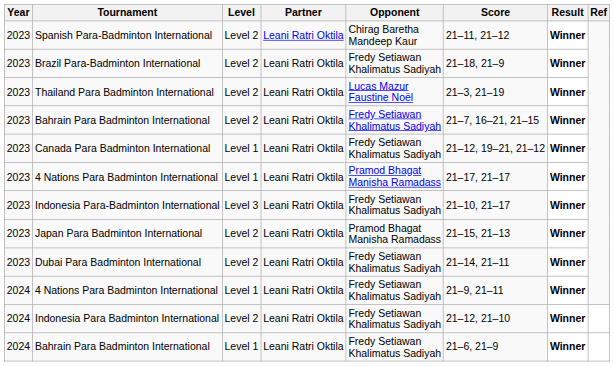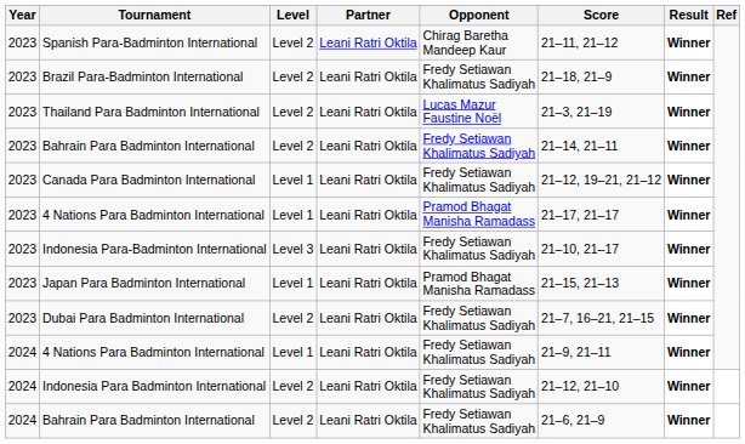2023 / Bahrain Para Badminton International | Score: 21–7, 16–21, 21–15 -> 21–14, 21–11
Japan Para Badminton International | Level: Level 2 -> Level 1
Dubai Para Badminton International | Score: 21–14, 21–11 -> 21–7, 16–21, 21–15
2024 / Bahrain Para Badminton International | Level: Level 1 -> Level 2
